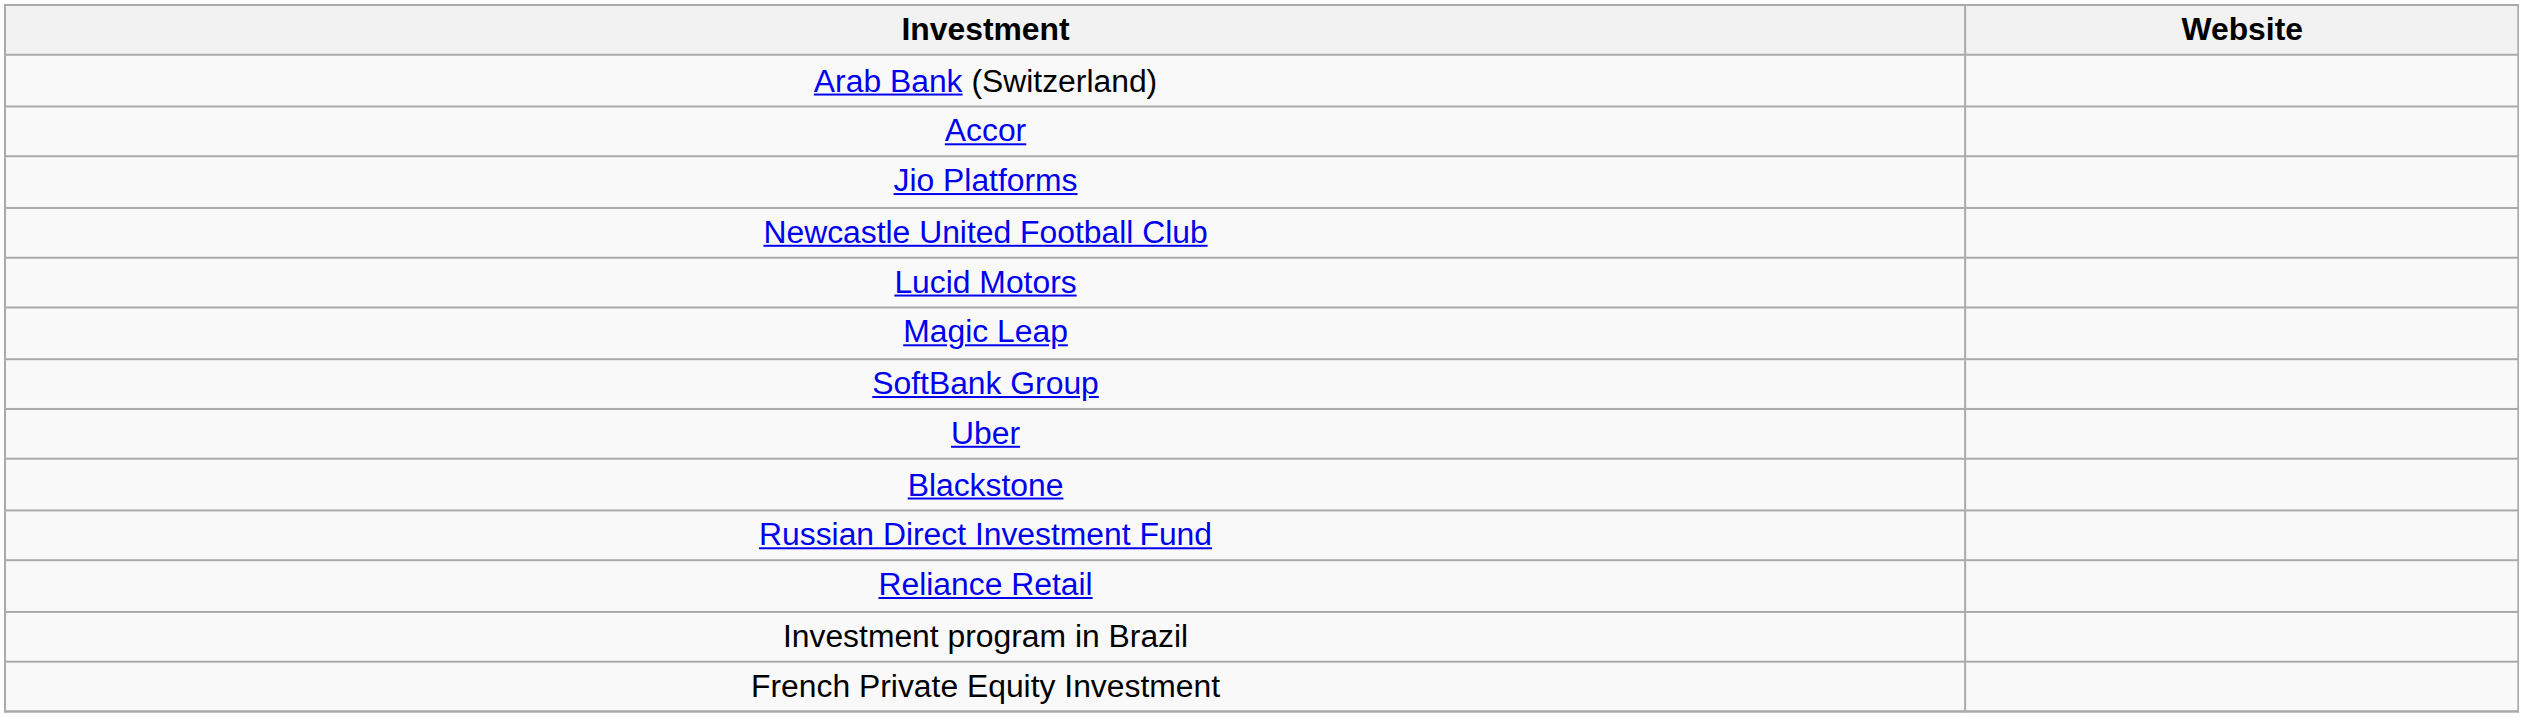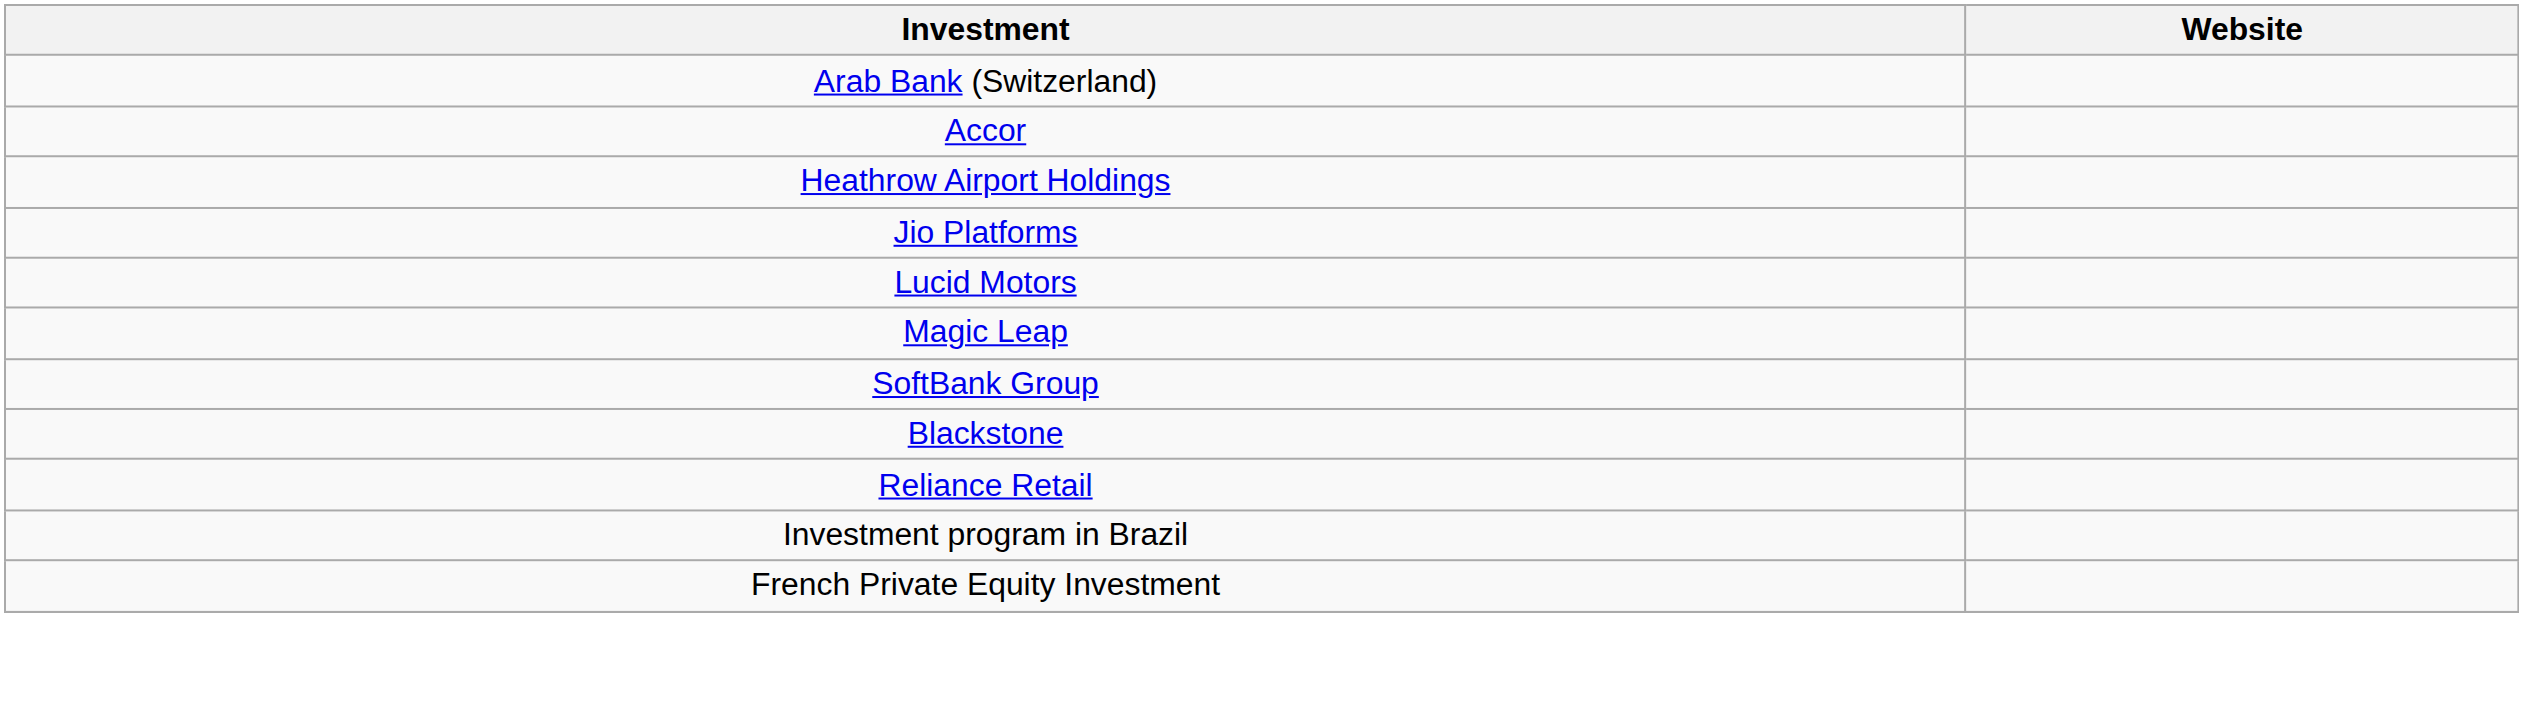+ row: Heathrow Airport Holdings
- row: Newcastle United Football Club
- row: Uber
- row: Russian Direct Investment Fund
